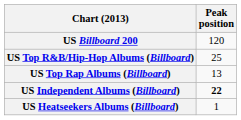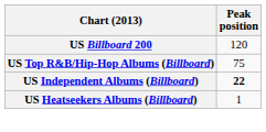US Top R&B/Hip-Hop Albums (Billboard) | Peak position: 25 -> 75
- row: US Top Rap Albums (Billboard) | 13
